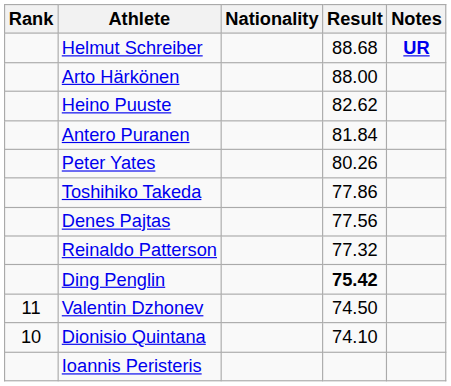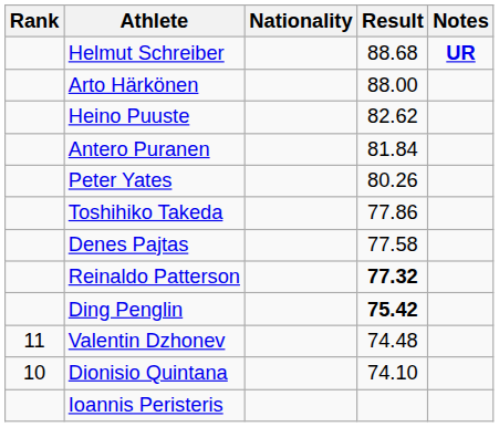Denes Pajtas | Result: 77.56 -> 77.58
Reinaldo Patterson | Result: normal -> bold
Valentin Dzhonev | Result: 74.50 -> 74.48
